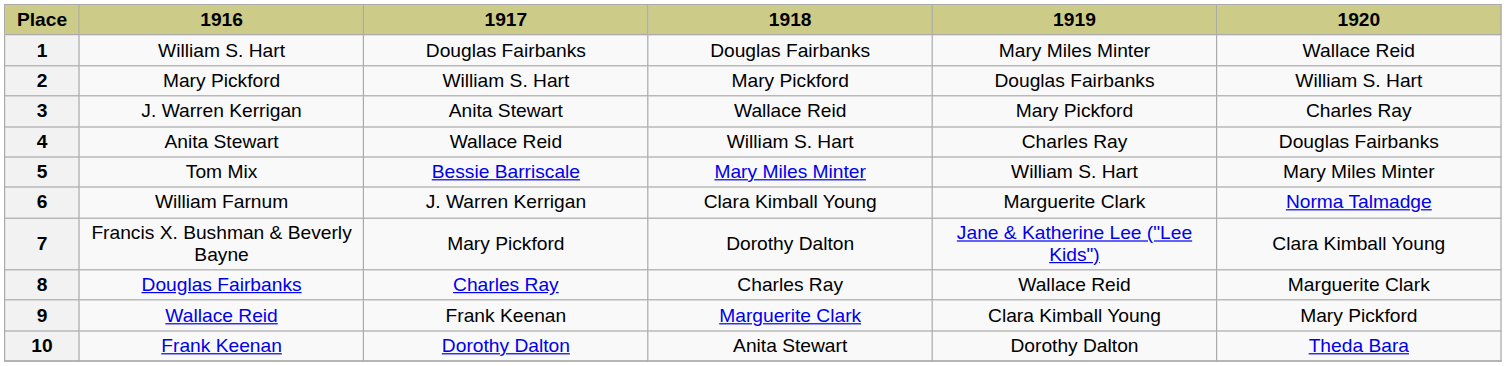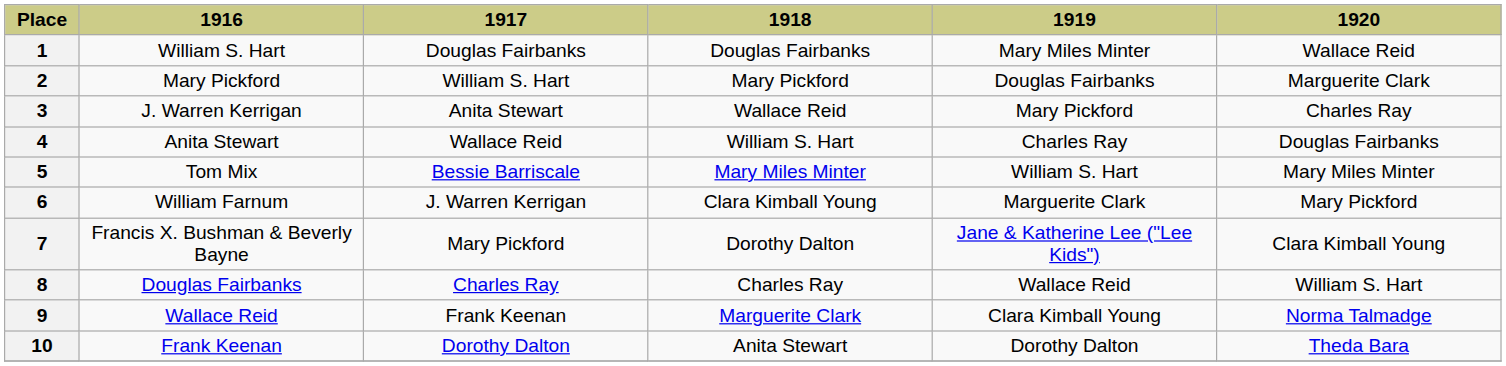2 | 1920: William S. Hart -> Marguerite Clark
6 | 1920: Norma Talmadge -> Mary Pickford
8 | 1920: Marguerite Clark -> William S. Hart
9 | 1920: Mary Pickford -> Norma Talmadge
